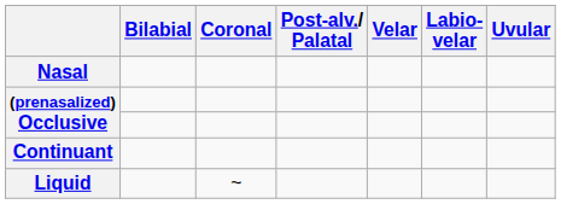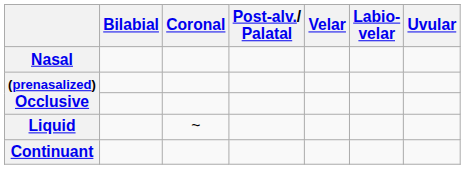rows swapped: Continuant <-> Liquid
